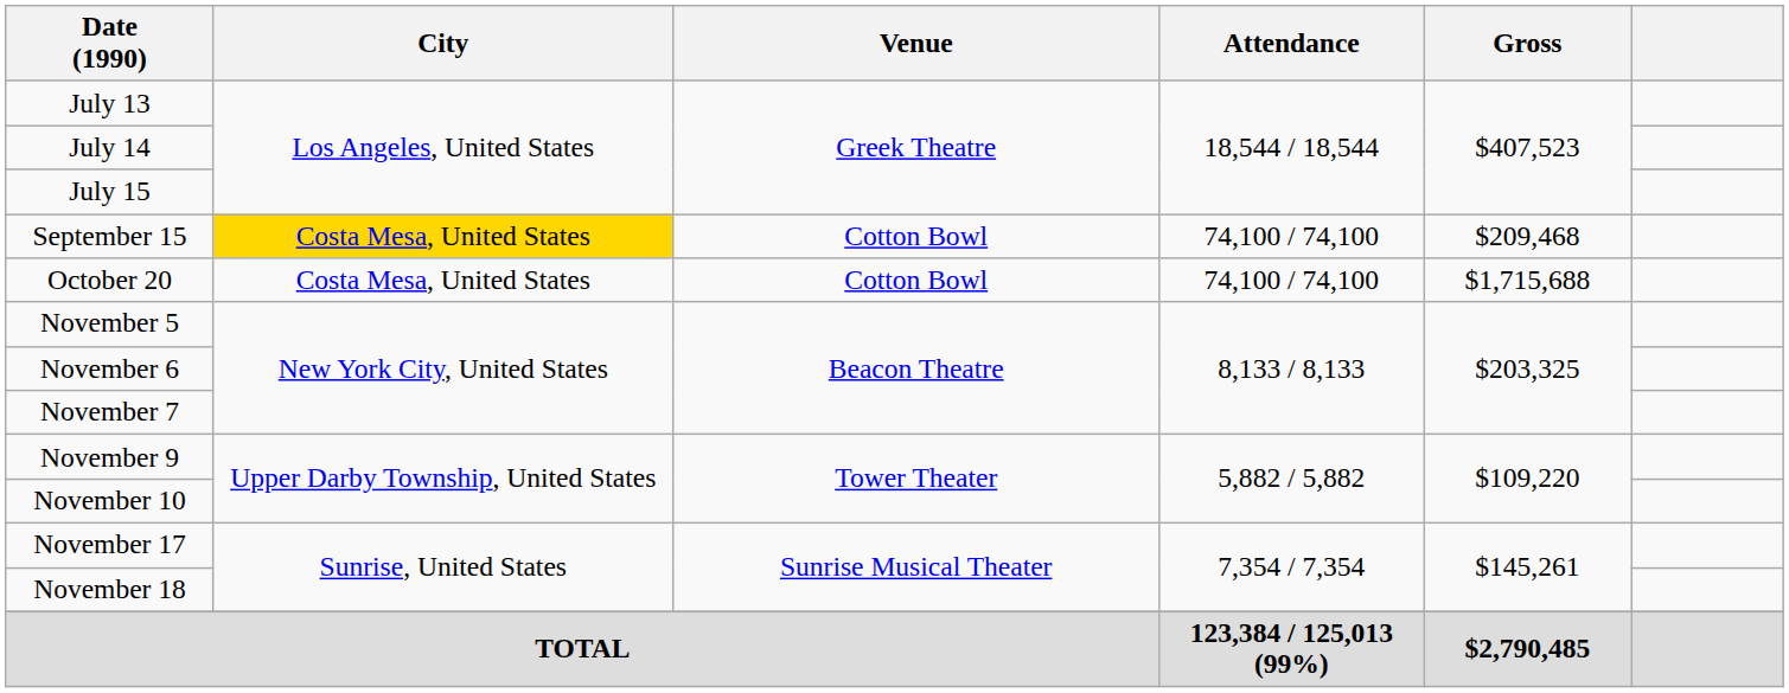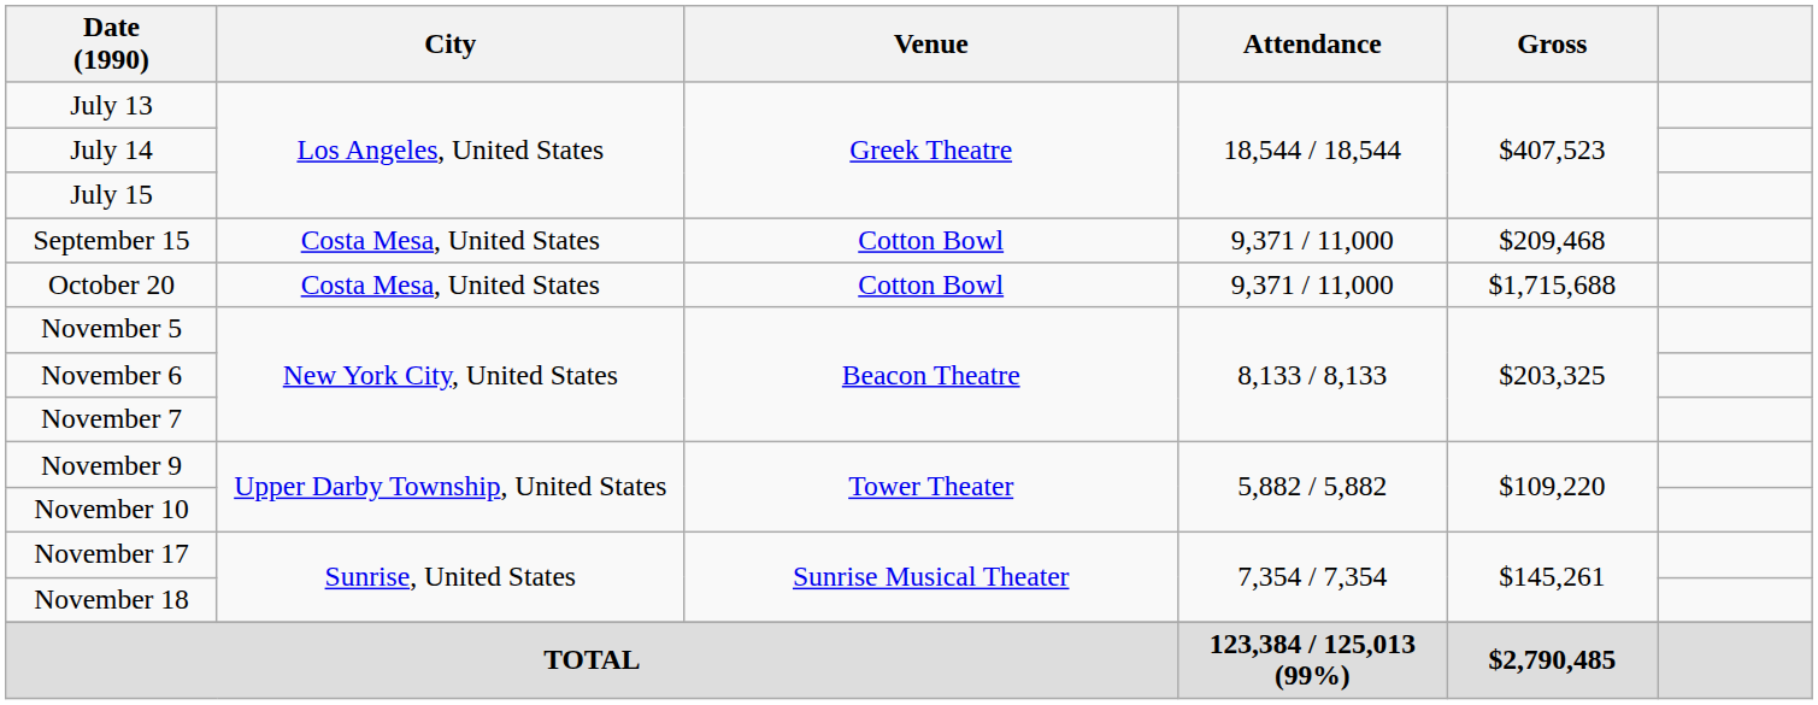September 15 | City: gold background -> no background
September 15 | Attendance: 74,100 / 74,100 -> 9,371 / 11,000
October 20 | Attendance: 74,100 / 74,100 -> 9,371 / 11,000
